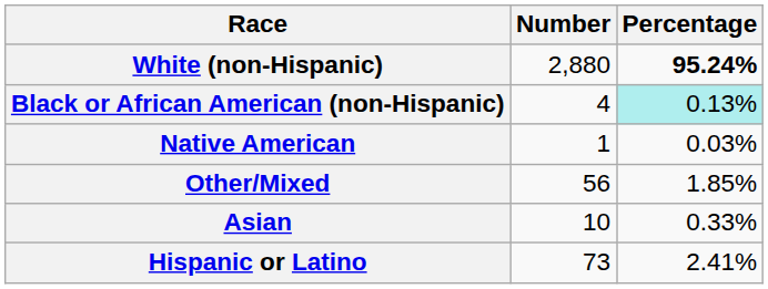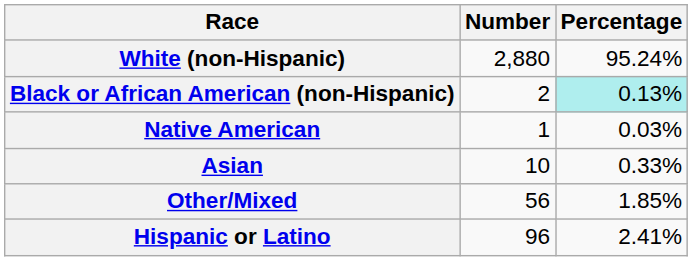White (non-Hispanic) | Percentage: bold -> normal
Black or African American (non-Hispanic) | Number: 4 -> 2
rows swapped: Asian <-> Other/Mixed
Hispanic or Latino | Number: 73 -> 96
